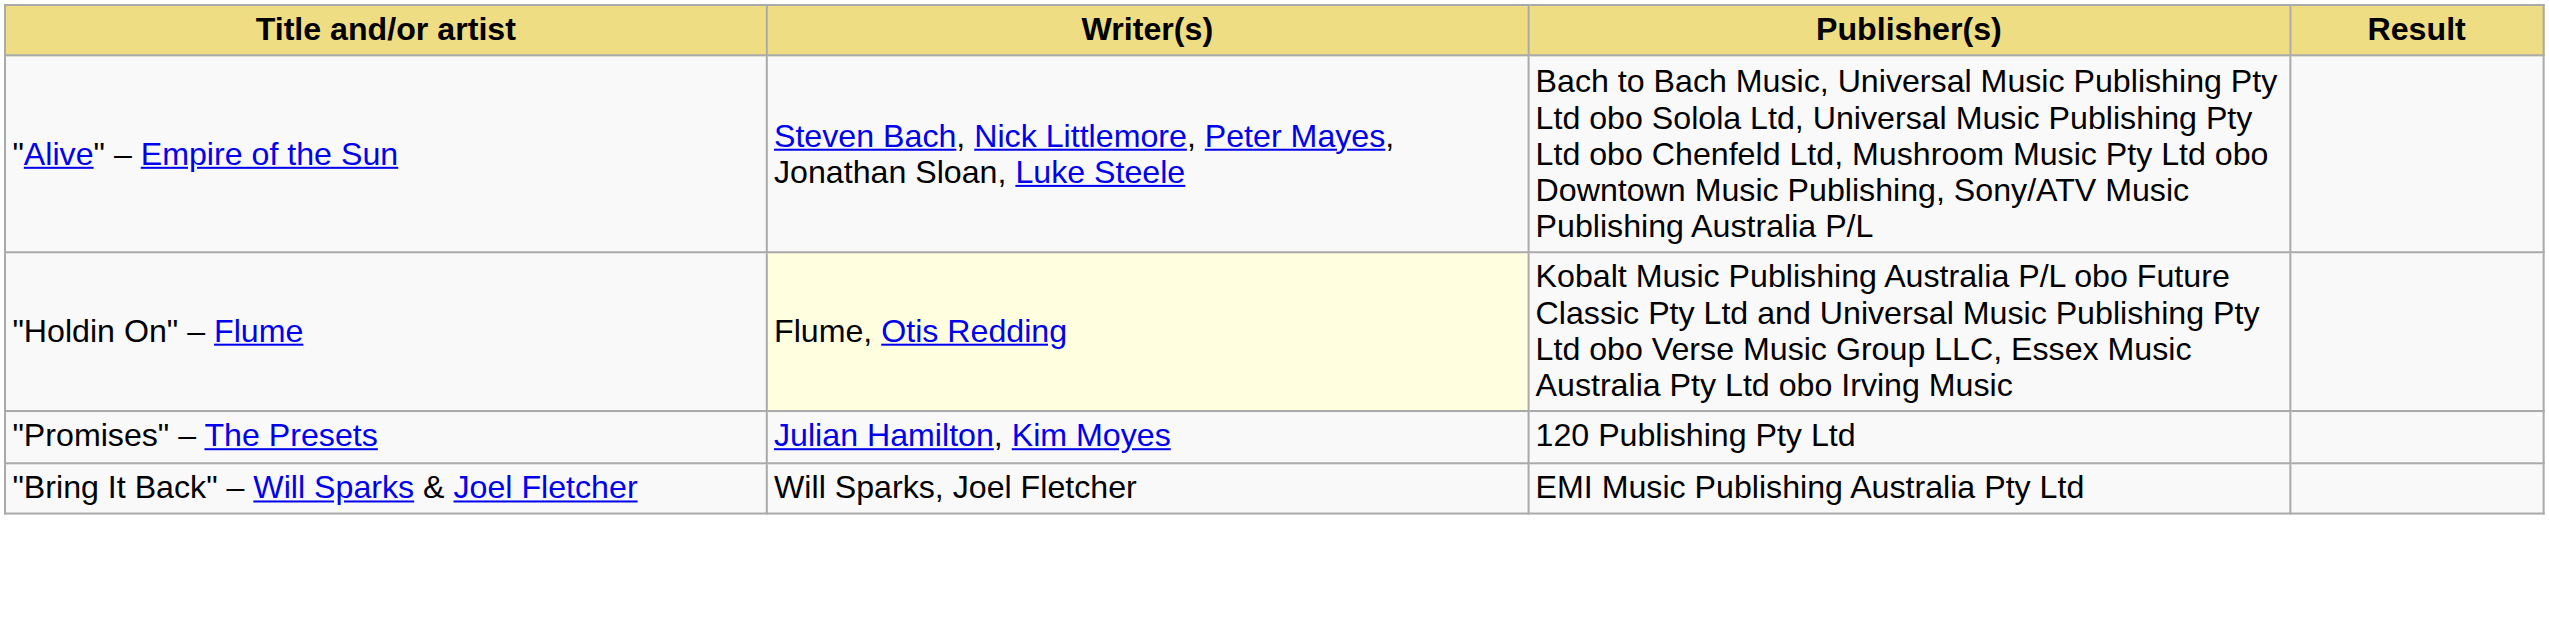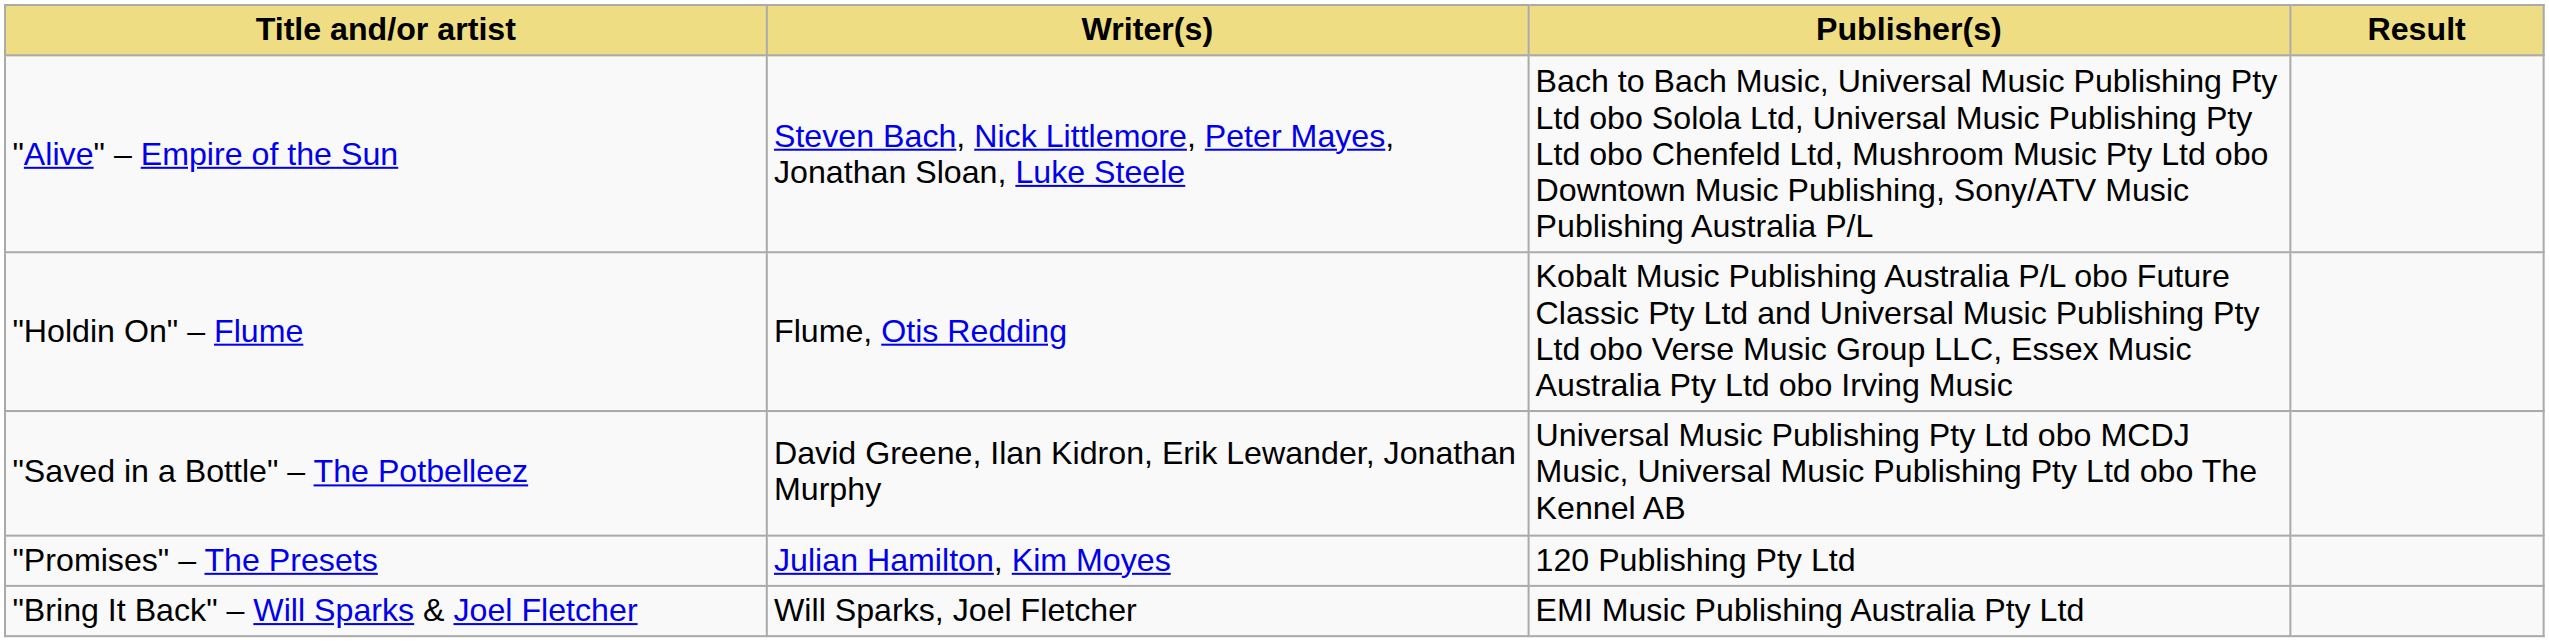"Holdin On" – Flume | Writer(s): lightyellow background -> no background
+ row: "Saved in a Bottle" – The Potbelleez | David Greene, Ilan Kidron, Erik Lewander, Jonathan Murphy | Universal Music Publishing Pty Ltd obo MCDJ Music, Universal Music Publishing Pty Ltd obo The Kennel AB
